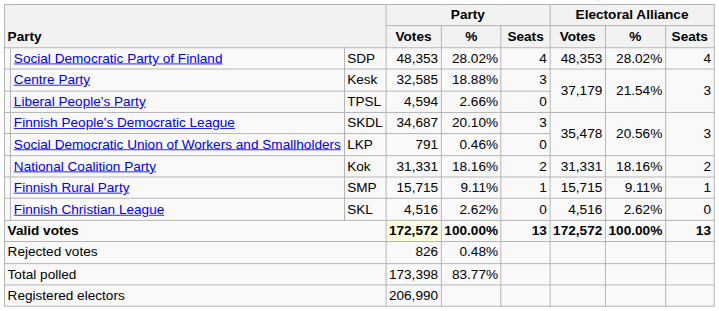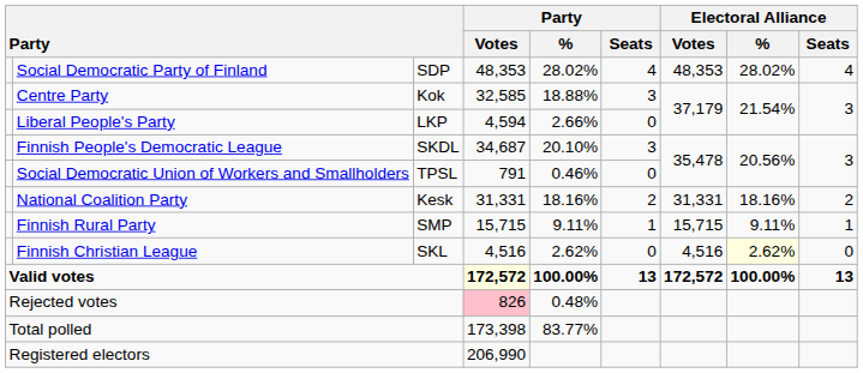Centre Party | column 3: Kesk -> Kok
Liberal People's Party | column 3: TPSL -> LKP
Social Democratic Union of Workers and Smallholders | column 3: LKP -> TPSL
National Coalition Party | column 3: Kok -> Kesk
Finnish Christian League | Electoral Alliance / %: no background -> lightyellow background
Rejected votes | Party / Votes: no background -> pink background
